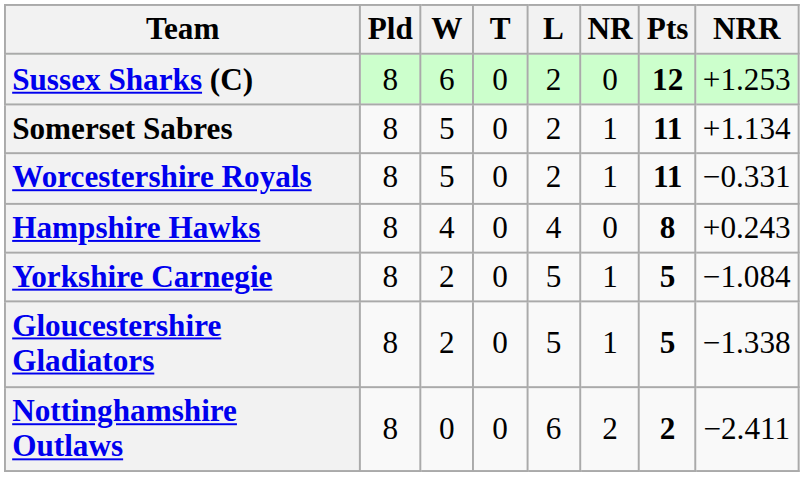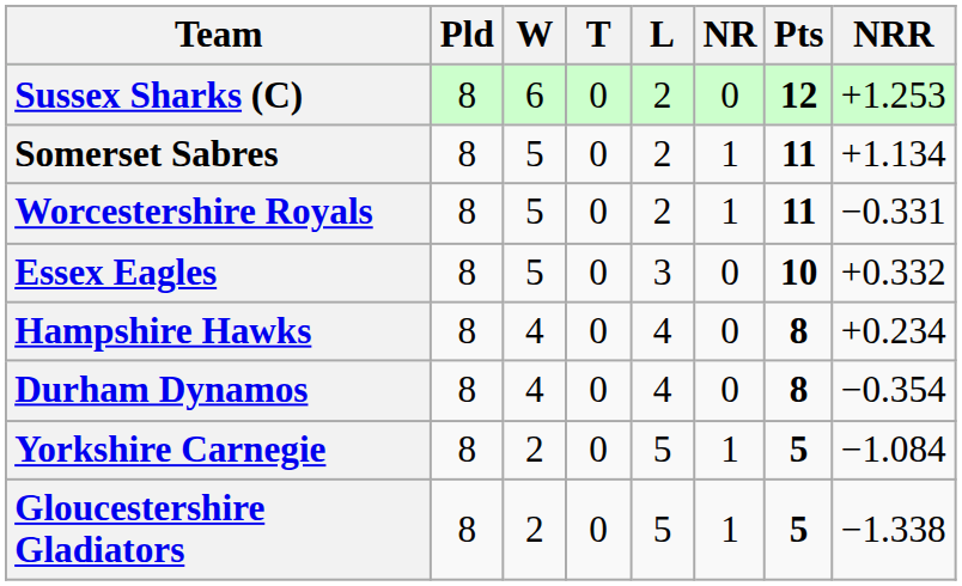+ row: Essex Eagles | 8 | 5 | 0 | 3 | 0 | 10 | +0.332
Hampshire Hawks | NRR: +0.243 -> +0.234
+ row: Durham Dynamos | 8 | 4 | 0 | 4 | 0 | 8 | −0.354
- row: Nottinghamshire Outlaws | 8 | 0 | 0 | 6 | 2 | 2 | −2.411
